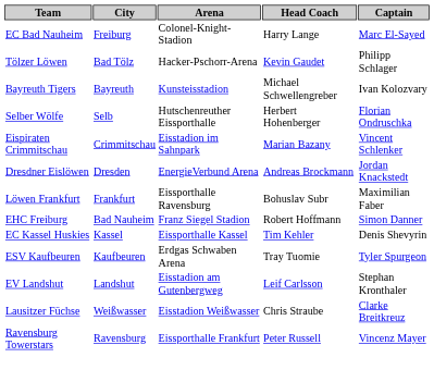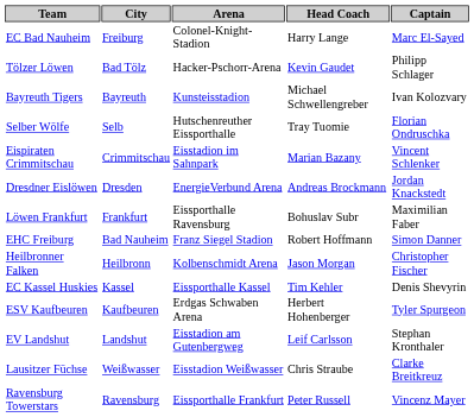Selber Wölfe | Head Coach: Herbert Hohenberger -> Tray Tuomie
+ row: Heilbronner Falken | Heilbronn | Kolbenschmidt Arena | Jason Morgan | Christopher Fischer
ESV Kaufbeuren | Head Coach: Tray Tuomie -> Herbert Hohenberger
